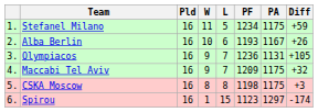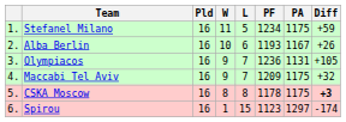CSKA Moscow | PF: 1198 -> 1178
CSKA Moscow | Diff: normal -> bold
